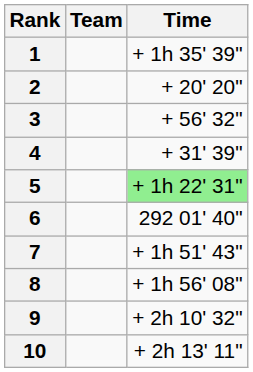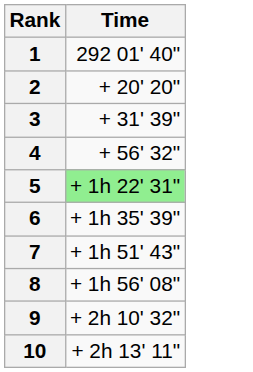- column: Team
1 | Time: + 1h 35' 39" -> 292 01' 40"
3 | Time: + 56' 32" -> + 31' 39"
4 | Time: + 31' 39" -> + 56' 32"
6 | Time: 292 01' 40" -> + 1h 35' 39"
